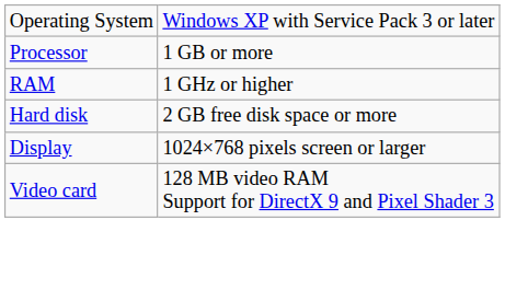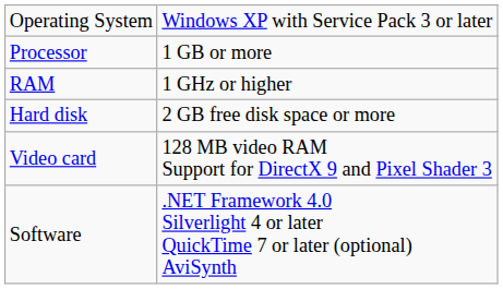- row: Display | 1024×768 pixels screen or larger
+ row: Software | .NET Framework 4.0 Silverlight 4 or later QuickTime 7 or later (optional) AviSynth
